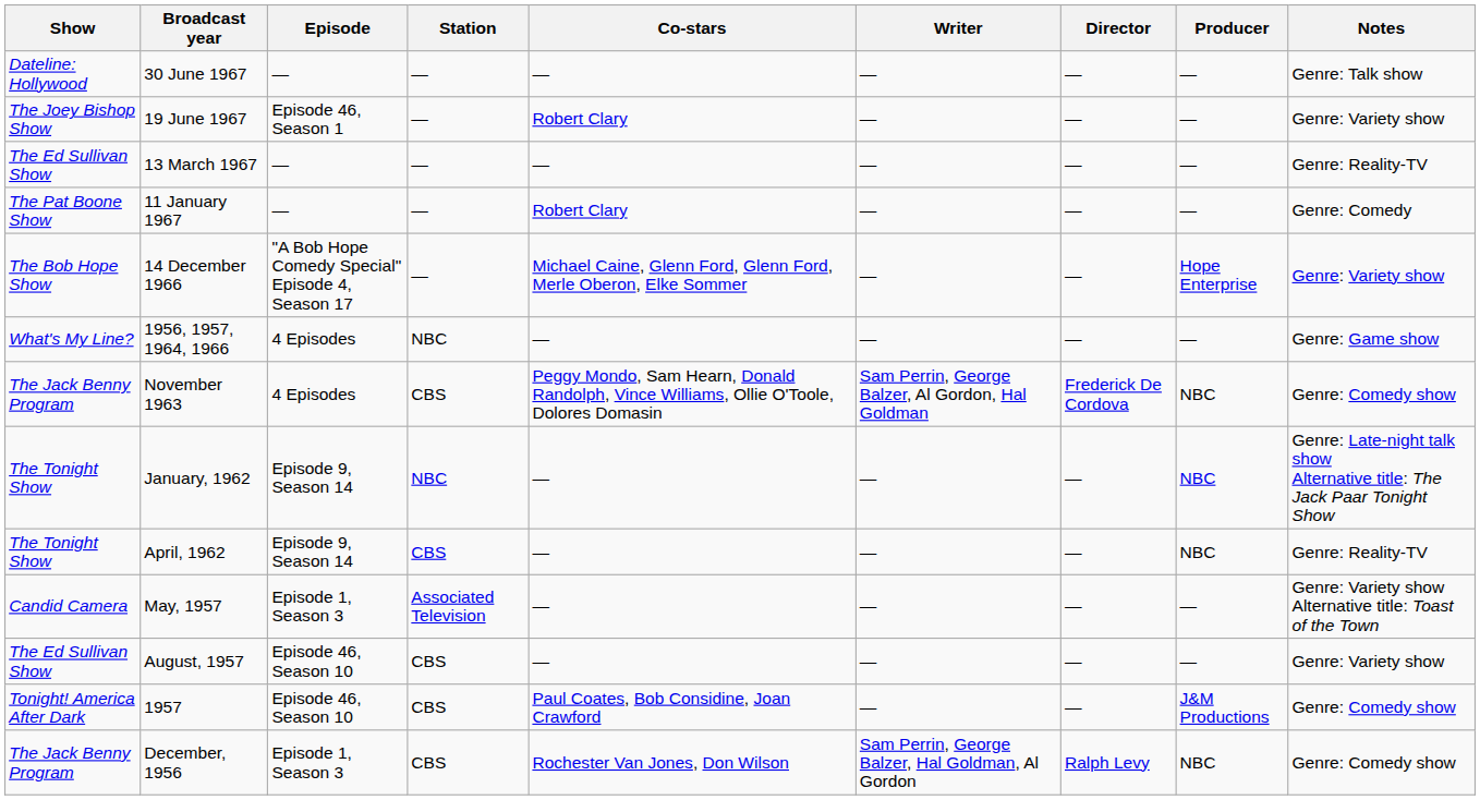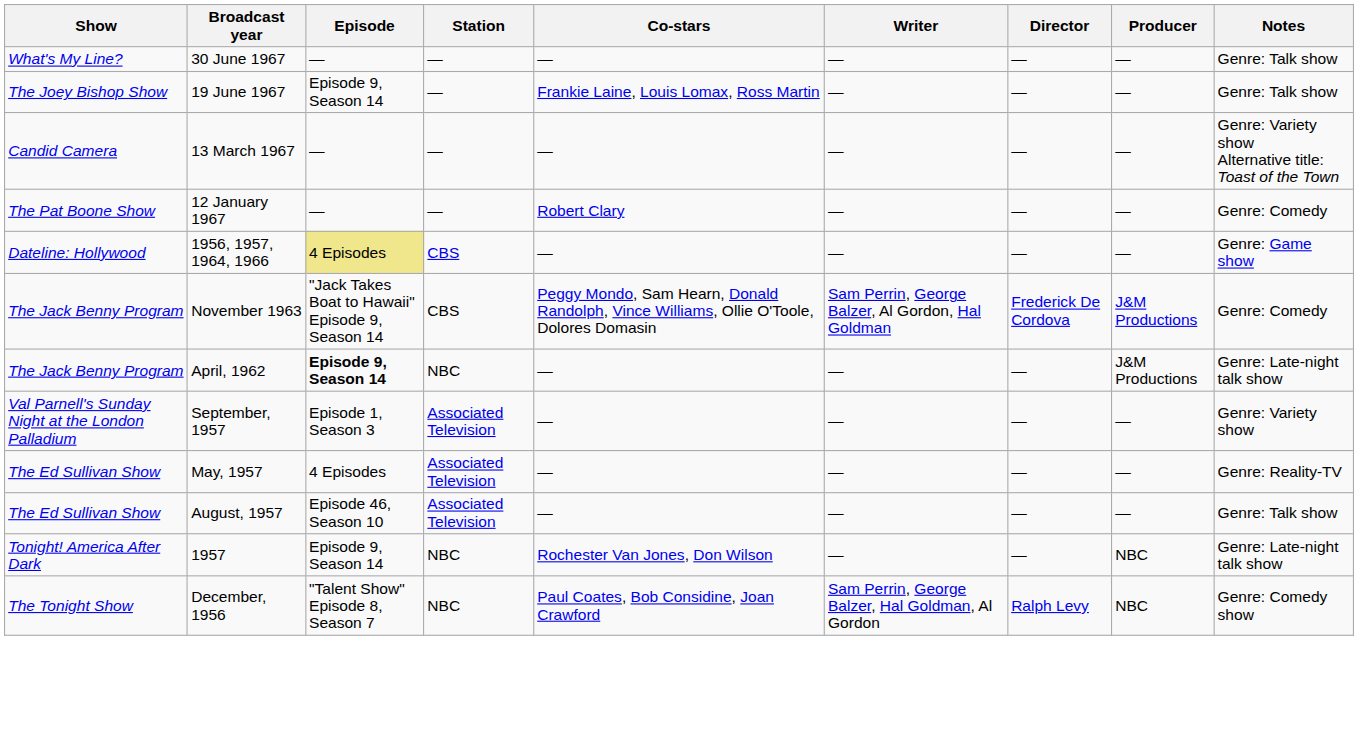30 June 1967 | Show: Dateline: Hollywood -> What's My Line?
19 June 1967 | Episode: Episode 46, Season 1 -> Episode 9, Season 14
19 June 1967 | Co-stars: Robert Clary -> Frankie Laine, Louis Lomax, Ross Martin
19 June 1967 | Notes: Genre: Variety show -> Genre: Talk show
13 March 1967 | Show: The Ed Sullivan Show -> Candid Camera
13 March 1967 | Notes: Genre: Reality-TV -> Genre: Variety show Alternative title: Toast of the Town
+ row: The Pat Boone Show | 12 January 1967 | — | — | Robert Clary | — | — | — | Genre: Comedy
- row: The Pat Boone Show | 11 January 1967 | — | — | Robert Clary | — | — | — | Genre: Comedy
- row: The Bob Hope Show | 14 December 1966 | "A Bob Hope Comedy Special" Episode 4, Season 17 | — | Michael Caine, Glenn Ford, Glenn Ford, Merle Oberon, Elke Sommer | — | — | Hope Enterprise | Genre: Variety show
1956, 1957, 1964, 1966 | Show: What's My Line? -> Dateline: Hollywood
1956, 1957, 1964, 1966 | Episode: no background -> khaki background
1956, 1957, 1964, 1966 | Station: NBC -> CBS
November 1963 | Episode: 4 Episodes -> "Jack Takes Boat to Hawaii" Episode 9, Season 14
November 1963 | Producer: NBC -> J&M Productions
November 1963 | Notes: Genre: Comedy show -> Genre: Comedy
- row: The Tonight Show | January, 1962 | Episode 9, Season 14 | NBC | — | — | — | NBC | Genre: Late-night talk show Alternative title: The Jack Paar Tonight Show
April, 1962 | Show: The Tonight Show -> The Jack Benny Program
April, 1962 | Episode: normal -> bold
April, 1962 | Station: CBS -> NBC
April, 1962 | Producer: NBC -> J&M Productions
April, 1962 | Notes: Genre: Reality-TV -> Genre: Late-night talk show
+ row: Val Parnell's Sunday Night at the London Palladium | September, 1957 | Episode 1, Season 3 | Associated Television | — | — | — | — | Genre: Variety show
May, 1957 | Show: Candid Camera -> The Ed Sullivan Show
May, 1957 | Episode: Episode 1, Season 3 -> 4 Episodes
May, 1957 | Notes: Genre: Variety show Alternative title: Toast of the Town -> Genre: Reality-TV
August, 1957 | Station: CBS -> Associated Television
August, 1957 | Notes: Genre: Variety show -> Genre: Talk show
1957 | Episode: Episode 46, Season 10 -> Episode 9, Season 14
1957 | Station: CBS -> NBC
1957 | Co-stars: Paul Coates, Bob Considine, Joan Crawford -> Rochester Van Jones, Don Wilson
1957 | Producer: J&M Productions -> NBC
1957 | Notes: Genre: Comedy show -> Genre: Late-night talk show
December, 1956 | Show: The Jack Benny Program -> The Tonight Show
December, 1956 | Episode: Episode 1, Season 3 -> "Talent Show" Episode 8, Season 7
December, 1956 | Station: CBS -> NBC
December, 1956 | Co-stars: Rochester Van Jones, Don Wilson -> Paul Coates, Bob Considine, Joan Crawford
